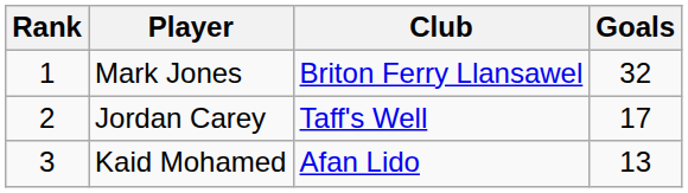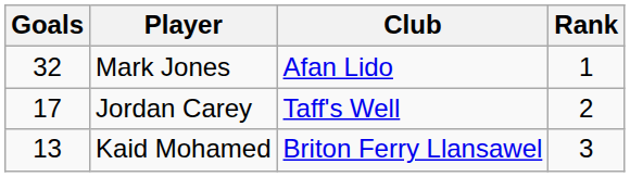columns swapped: Rank <-> Goals
Mark Jones | Club: Briton Ferry Llansawel -> Afan Lido
Kaid Mohamed | Club: Afan Lido -> Briton Ferry Llansawel
